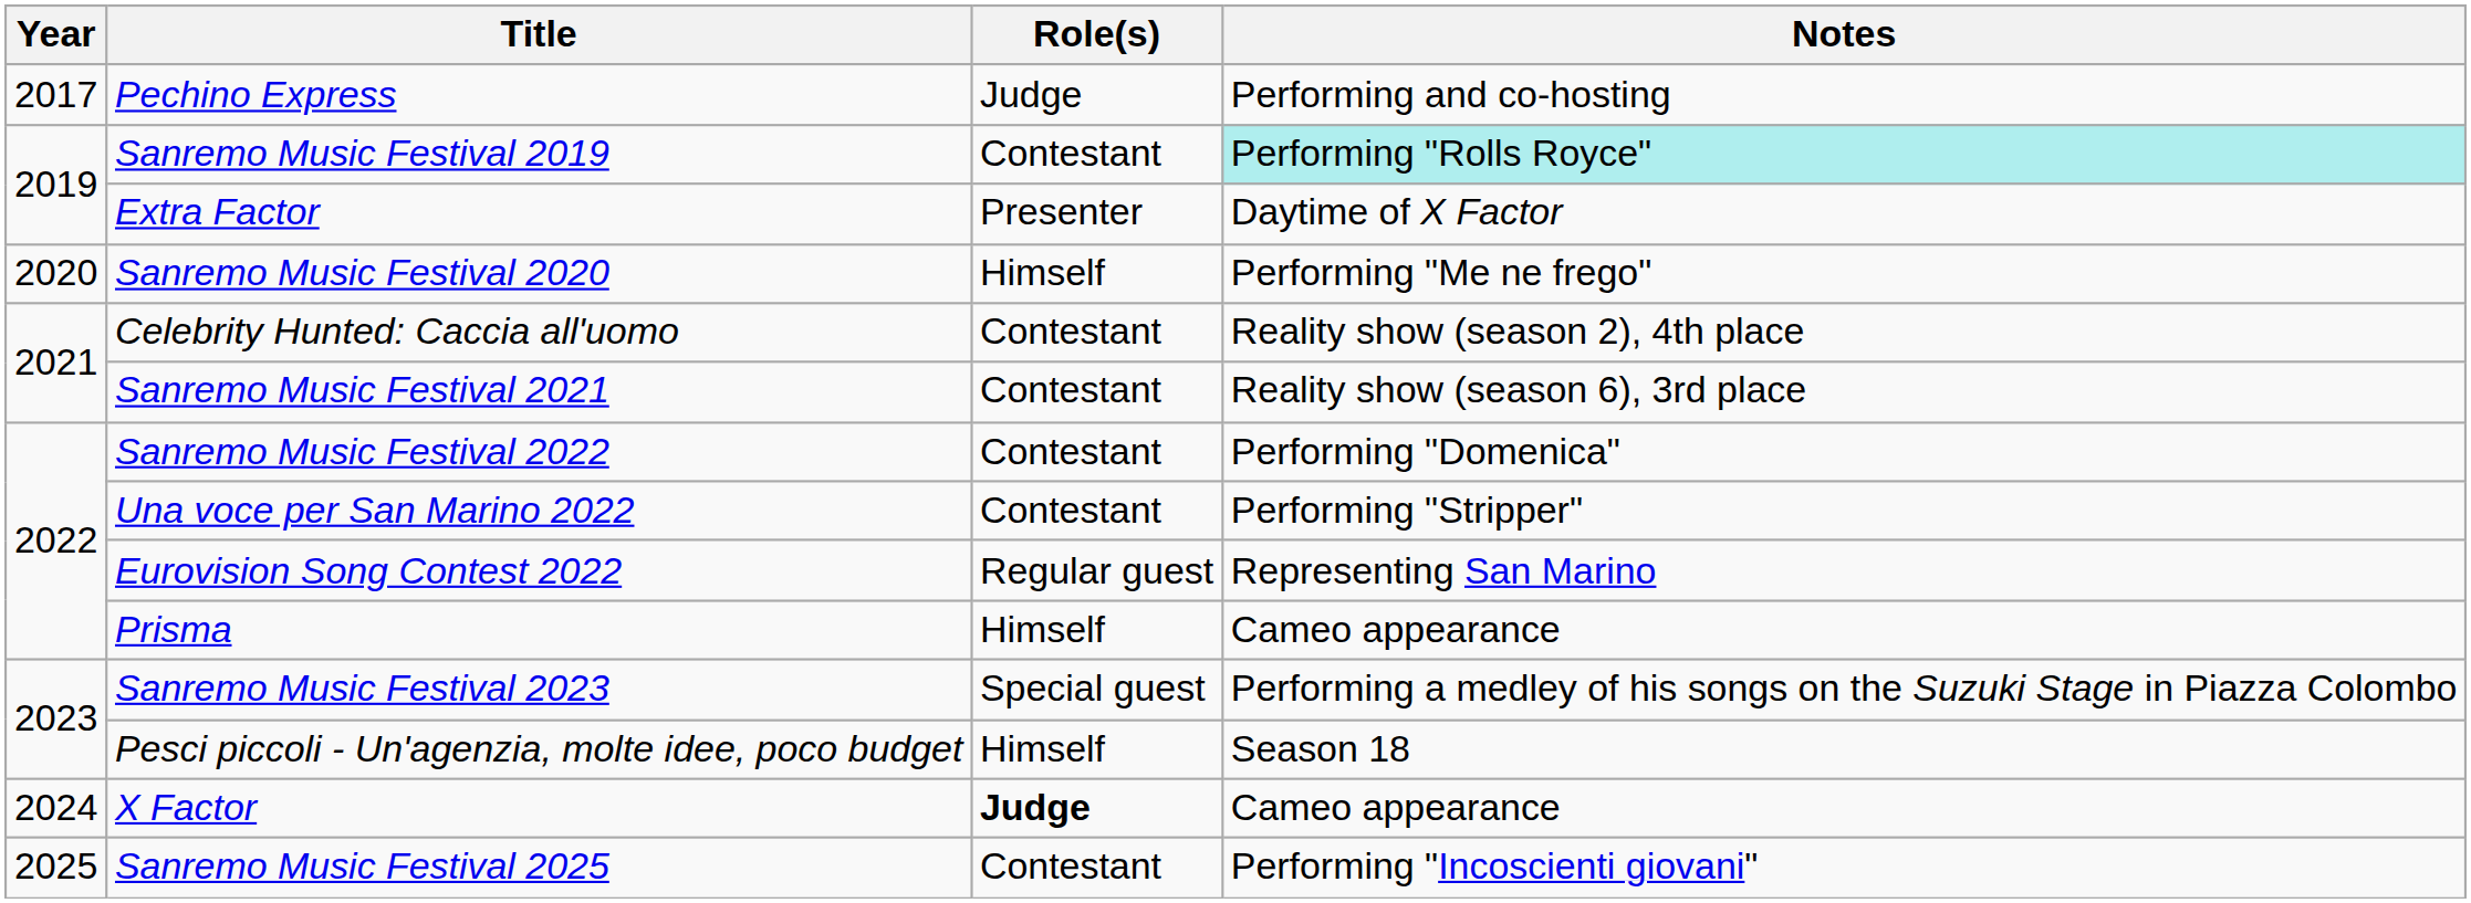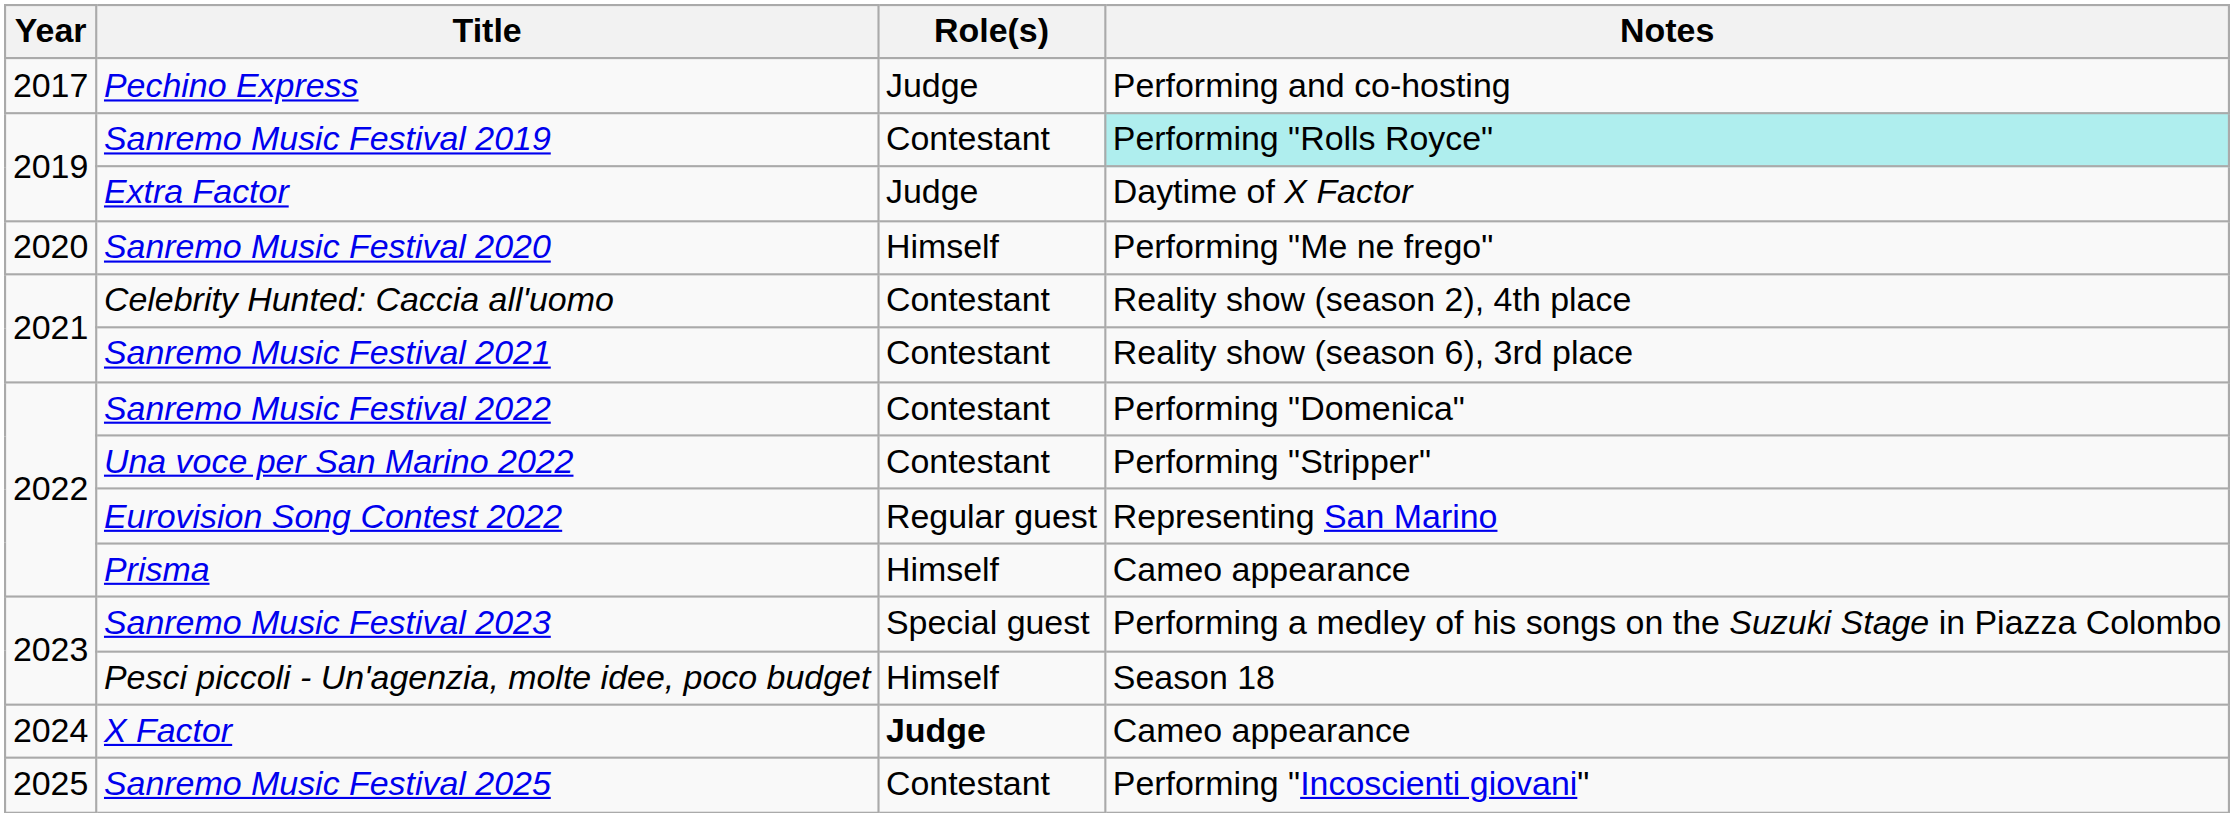Extra Factor | Role(s): Presenter -> Judge
